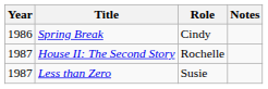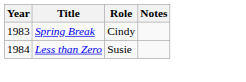Spring Break | Year: 1986 -> 1983
- row: 1987 | House II: The Second Story | Rochelle
Less than Zero | Year: 1987 -> 1984
